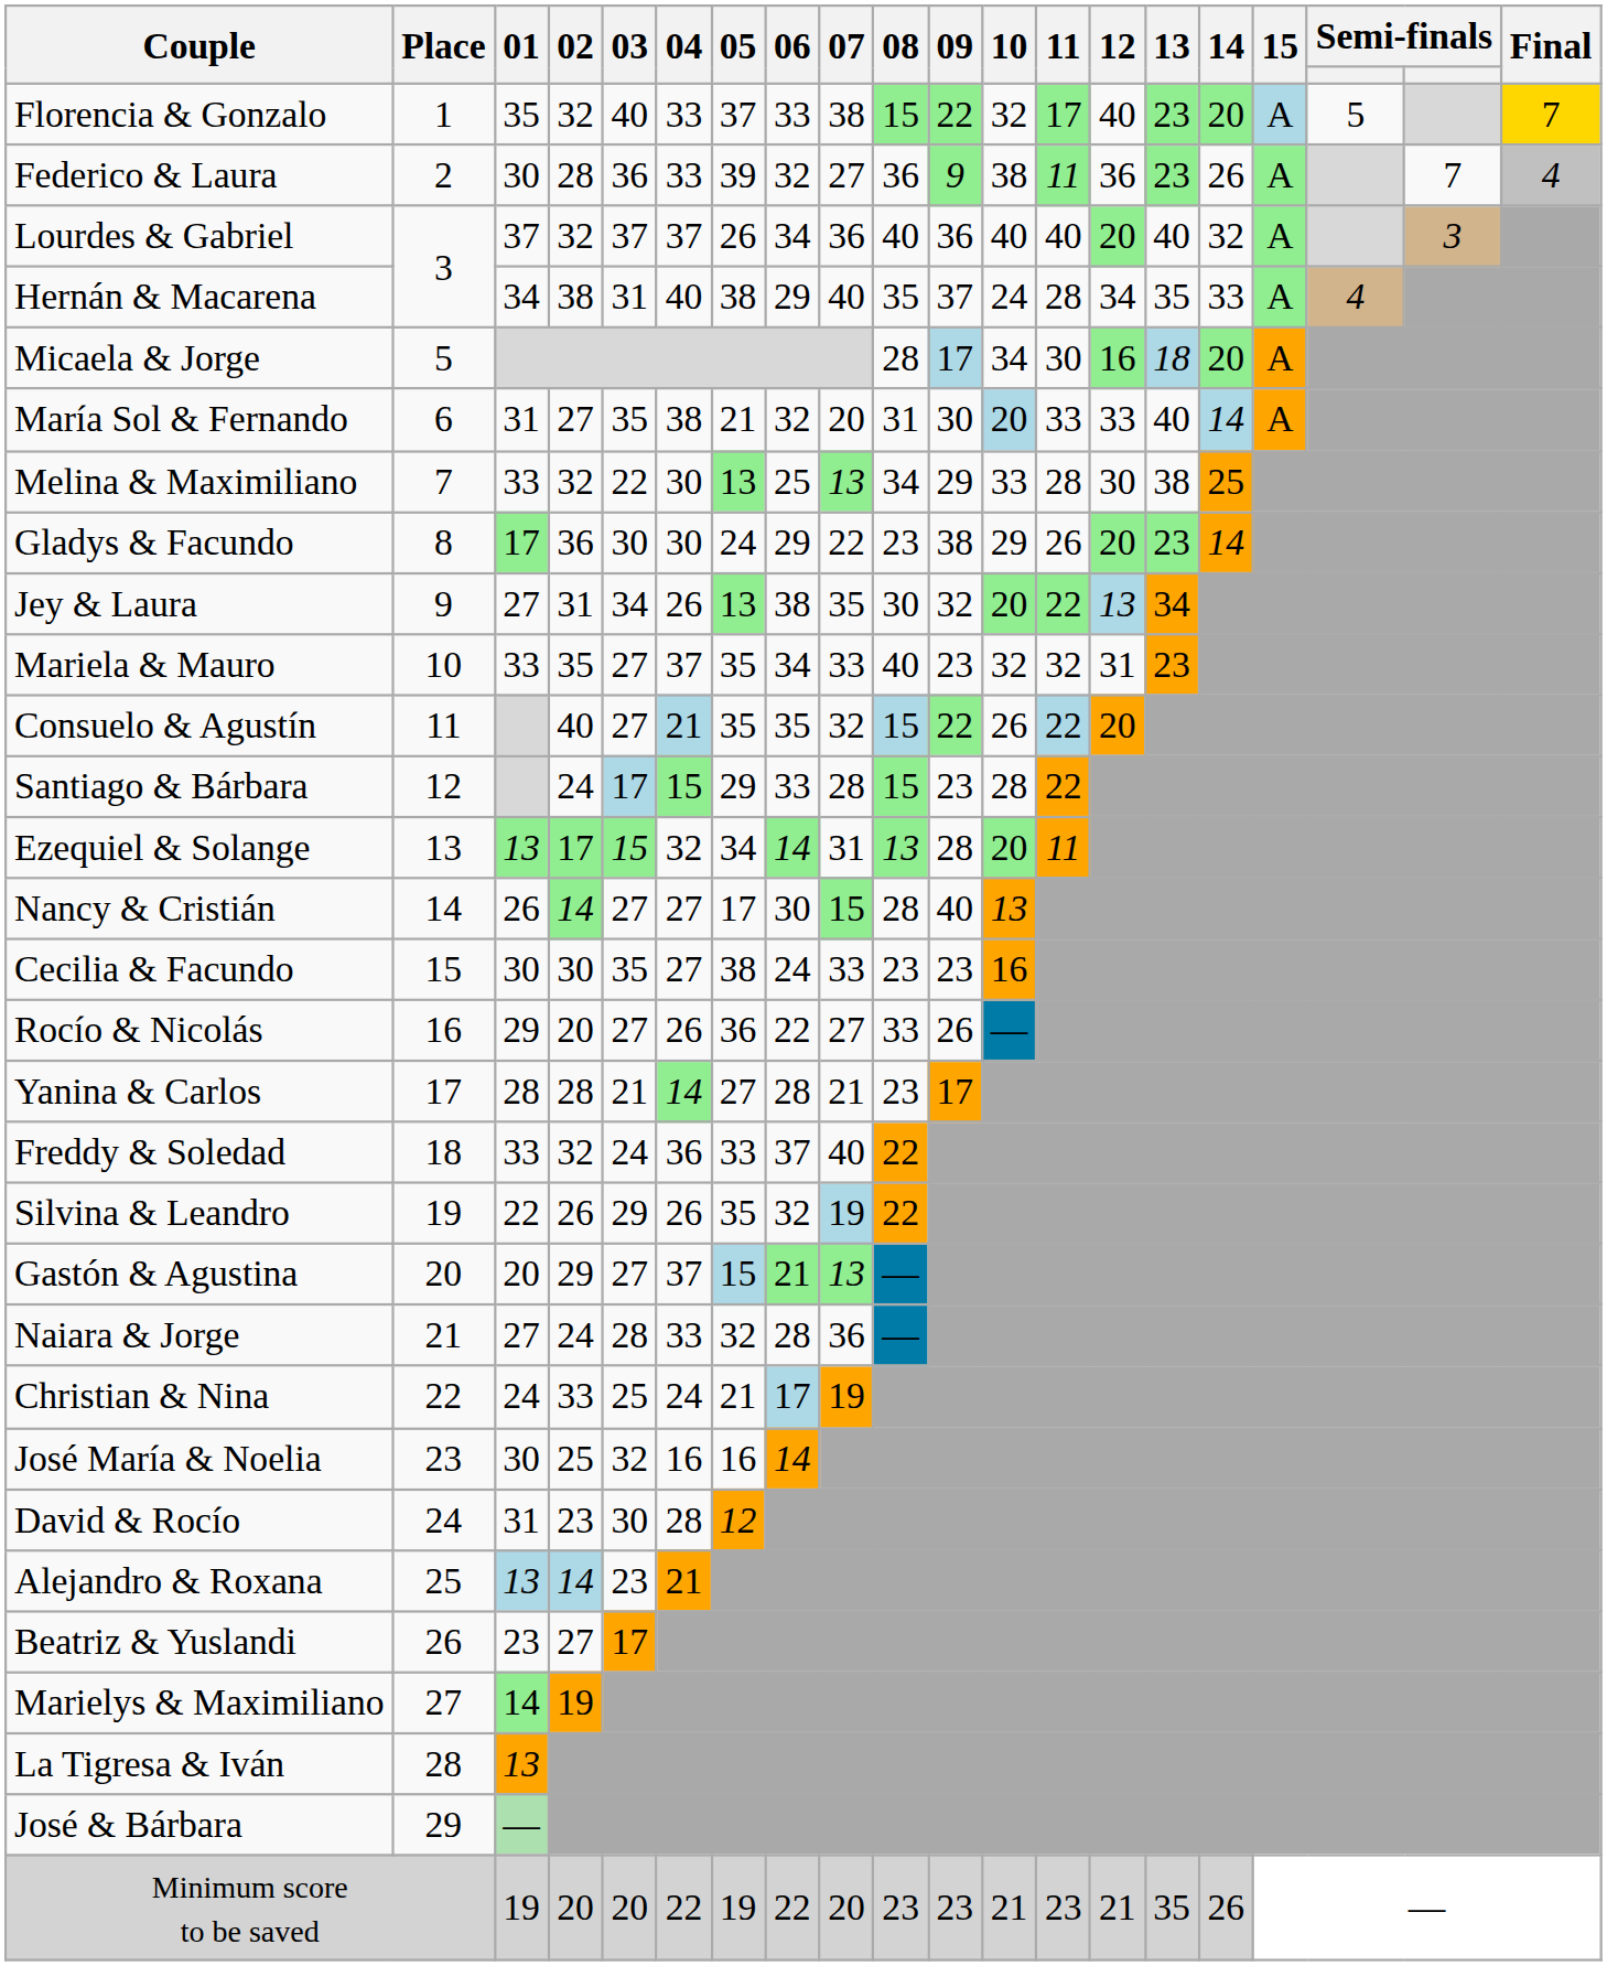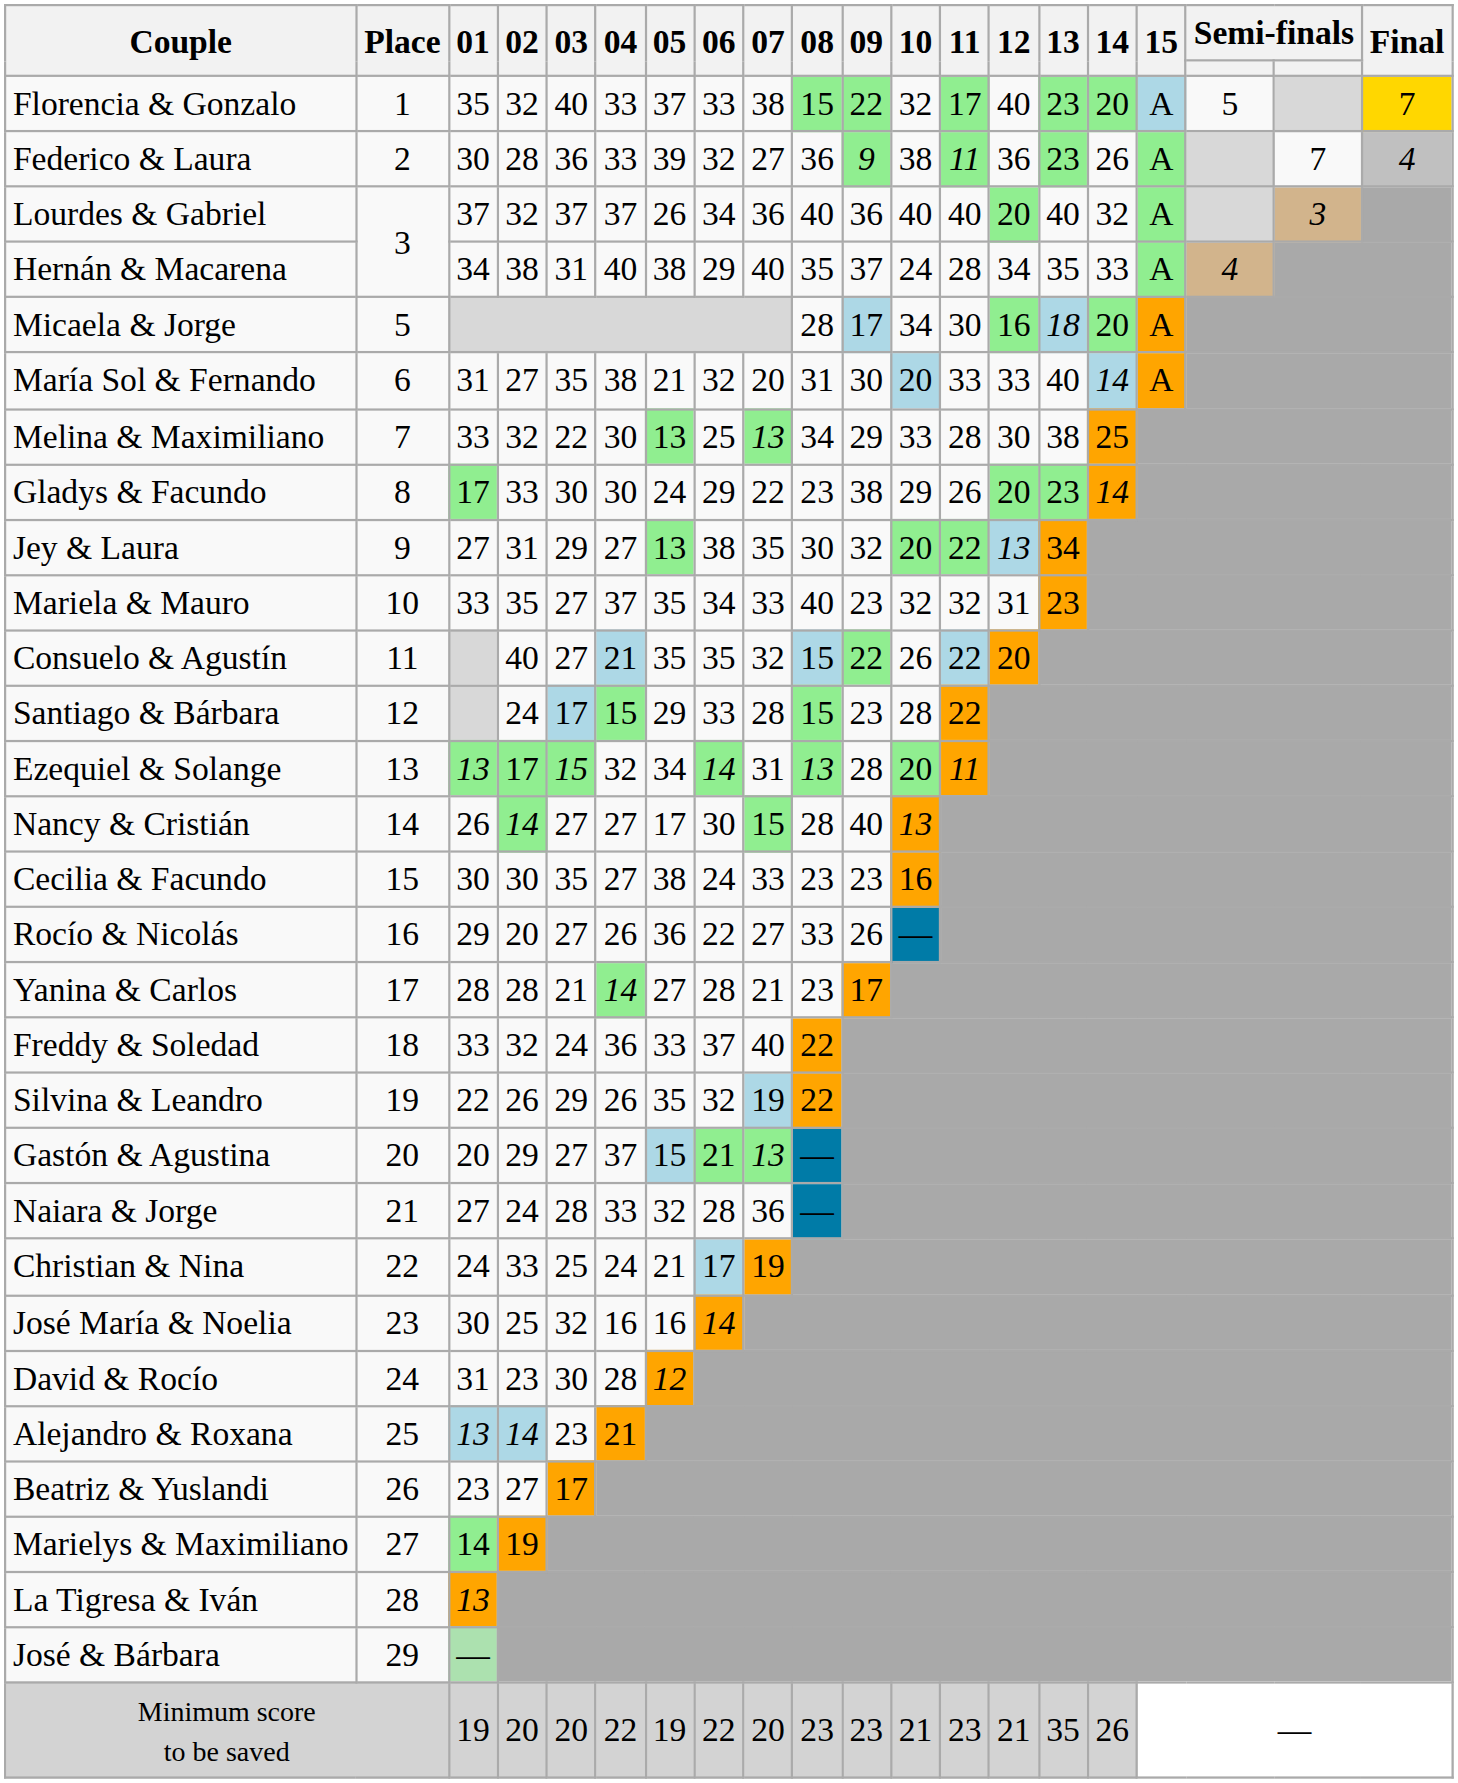Gladys & Facundo | 02: 36 -> 33
Jey & Laura | 03: 34 -> 29
Jey & Laura | 04: 26 -> 27
